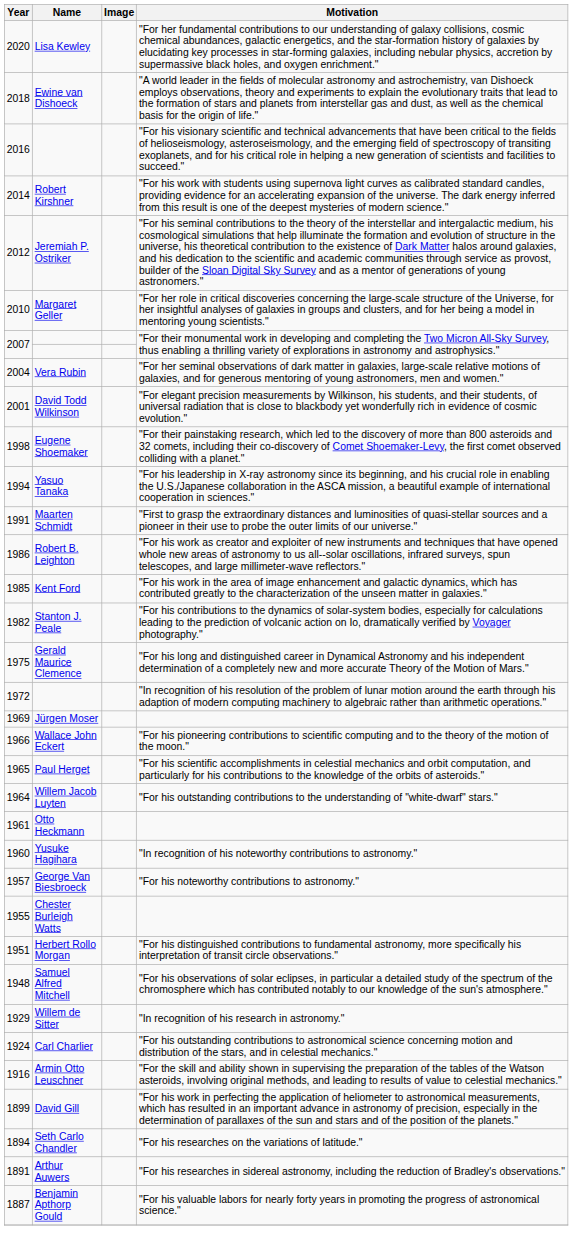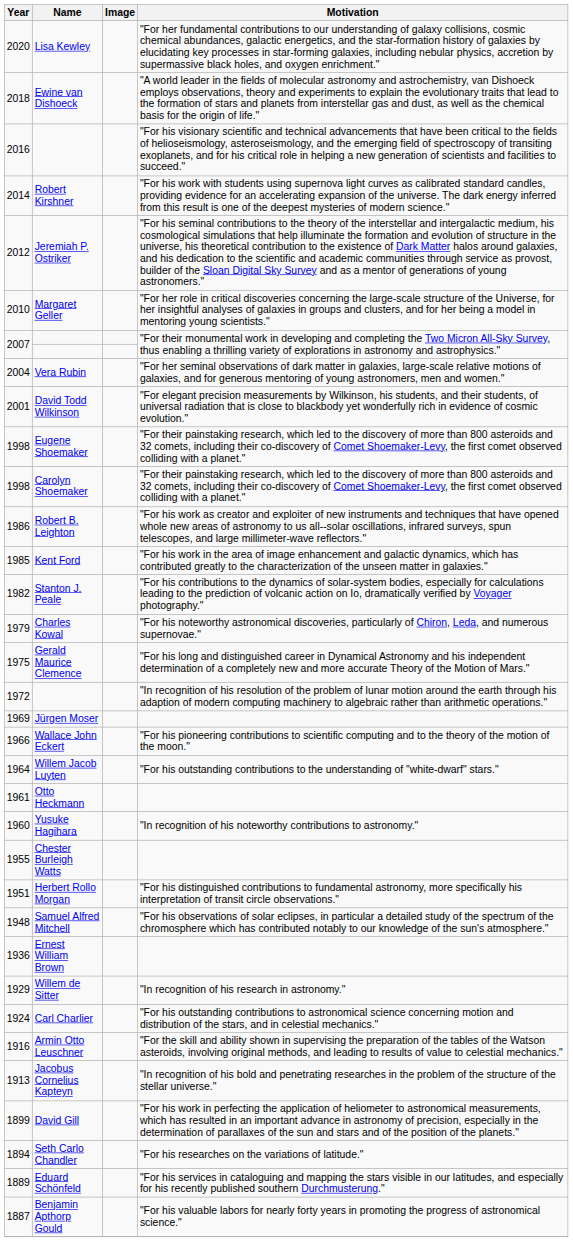+ row: 1998 | Carolyn Shoemaker | "For their painstaking research, which led to the discovery of more than 800 asteroids and 32 comets, including their co-discovery of Comet Shoemaker-Levy, the first comet observed colliding with a planet."
- row: 1994 | Yasuo Tanaka | "For his leadership in X-ray astronomy since its beginning, and his crucial role in enabling the U.S./Japanese collaboration in the ASCA mission, a beautiful example of international cooperation in sciences."
- row: 1991 | Maarten Schmidt | "First to grasp the extraordinary distances and luminosities of quasi-stellar sources and a pioneer in their use to probe the outer limits of our universe."
+ row: 1979 | Charles Kowal | "For his noteworthy astronomical discoveries, particularly of Chiron, Leda, and numerous supernovae."
- row: 1965 | Paul Herget | "For his scientific accomplishments in celestial mechanics and orbit computation, and particularly for his contributions to the knowledge of the orbits of asteroids."
- row: 1957 | George Van Biesbroeck | "For his noteworthy contributions to astronomy."
+ row: 1936 | Ernest William Brown
+ row: 1913 | Jacobus Cornelius Kapteyn | "In recognition of his bold and penetrating researches in the problem of the structure of the stellar universe."
- row: 1891 | Arthur Auwers | "For his researches in sidereal astronomy, including the reduction of Bradley's observations."
+ row: 1889 | Eduard Schönfeld | "For his services in cataloguing and mapping the stars visible in our latitudes, and especially for his recently published southern Durchmusterung."
